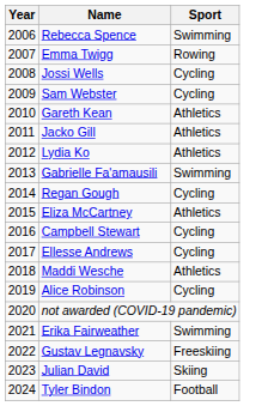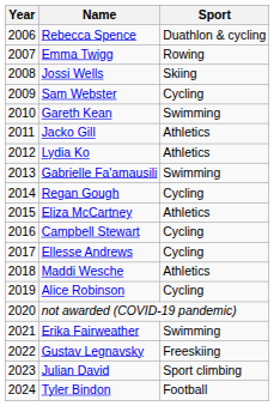Rebecca Spence | Sport: Swimming -> Duathlon & cycling
Jossi Wells | Sport: Cycling -> Skiing
Gareth Kean | Sport: Athletics -> Swimming
Julian David | Sport: Skiing -> Sport climbing
